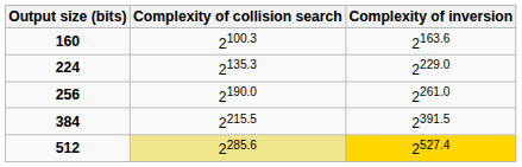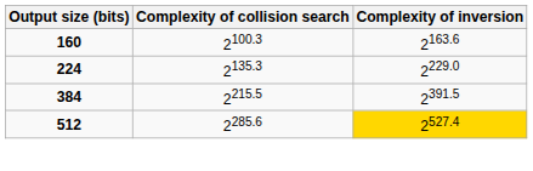- row: 256 | 2190.0 | 2261.0
512 | Complexity of collision search: khaki background -> no background
